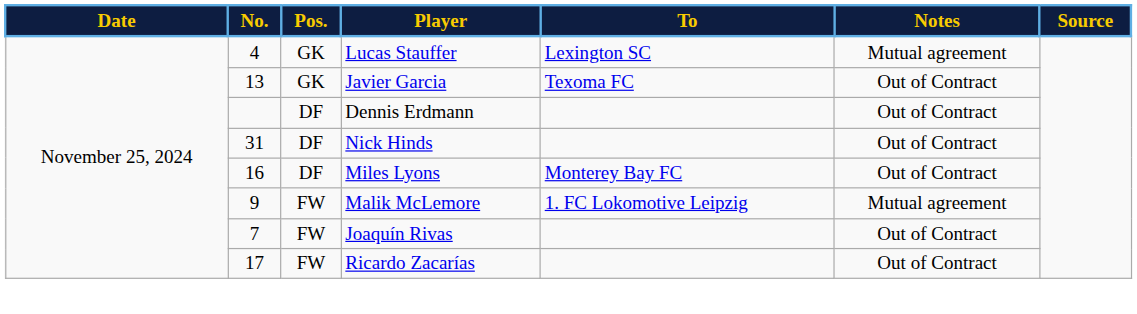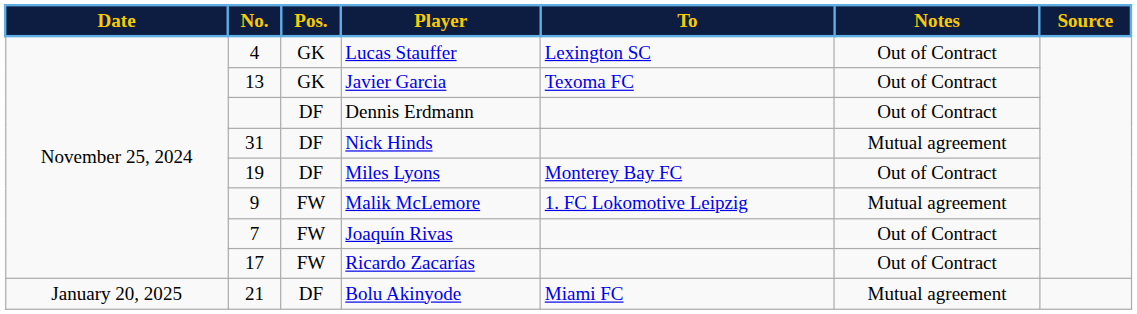Lucas Stauffer | Notes: Mutual agreement -> Out of Contract
Nick Hinds | Notes: Out of Contract -> Mutual agreement
Miles Lyons | No.: 16 -> 19
+ row: January 20, 2025 | 21 | DF | Bolu Akinyode | Miami FC | Mutual agreement
